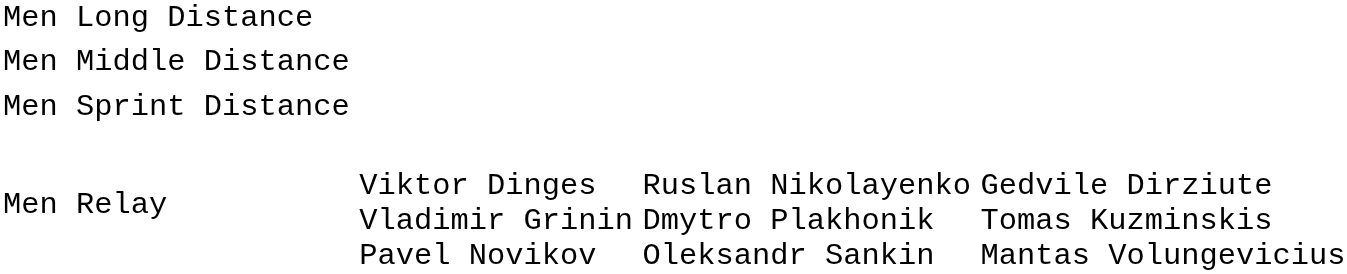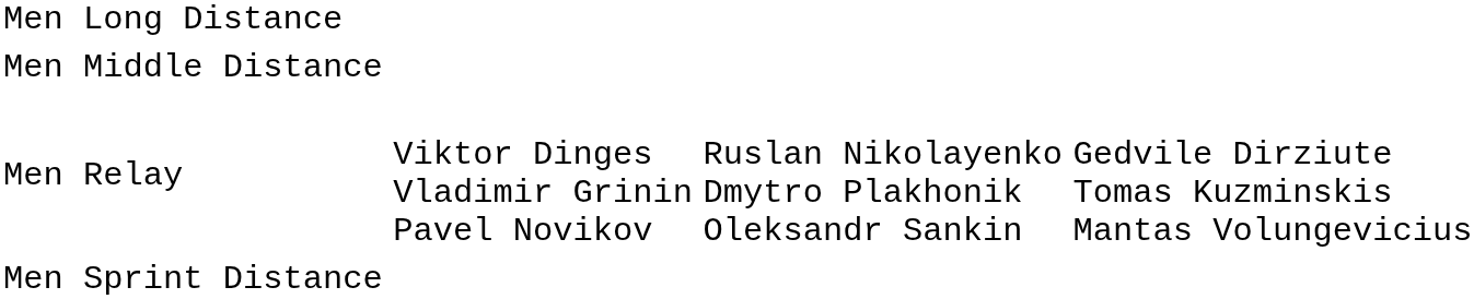rows swapped: Men Sprint Distance <-> Men Relay
